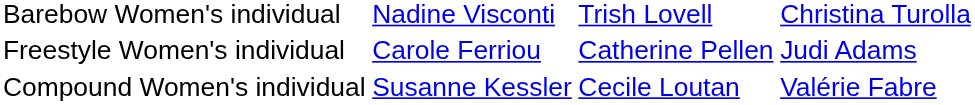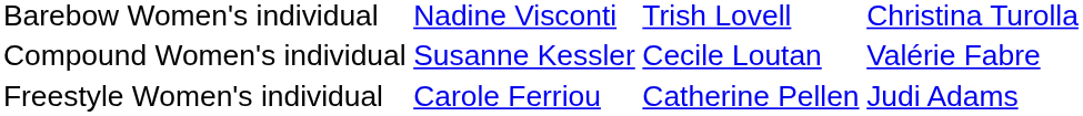rows swapped: Freestyle Women's individual <-> Compound Women's individual
